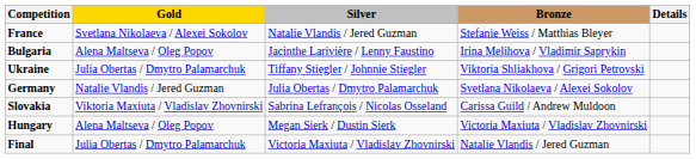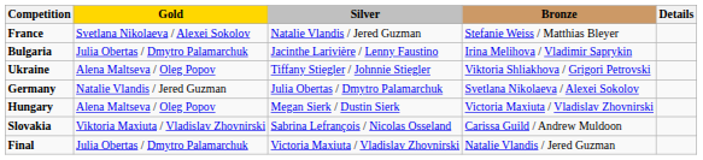Bulgaria | Gold: Alena Maltseva / Oleg Popov -> Julia Obertas / Dmytro Palamarchuk
Ukraine | Gold: Julia Obertas / Dmytro Palamarchuk -> Alena Maltseva / Oleg Popov
rows swapped: Hungary <-> Slovakia
